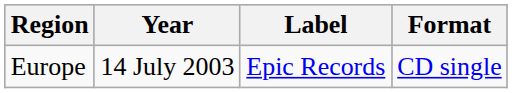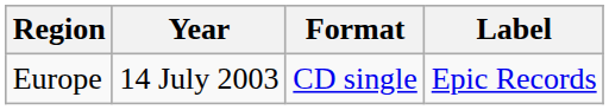columns swapped: Format <-> Label
